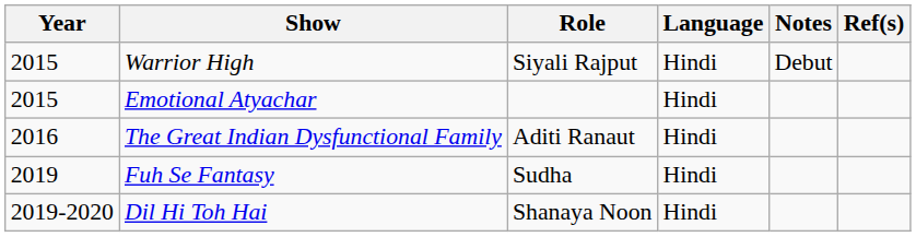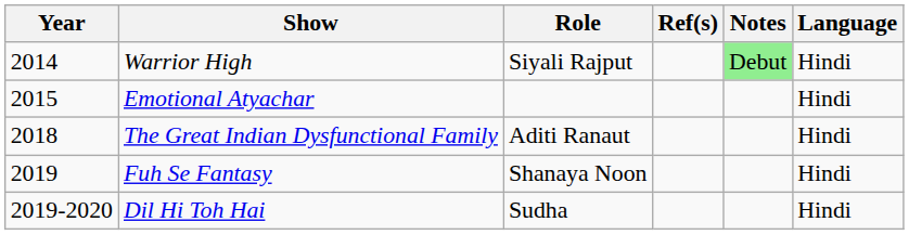columns swapped: Language <-> Ref(s)
Warrior High | Year: 2015 -> 2014
Warrior High | Notes: no background -> lightgreen background
The Great Indian Dysfunctional Family | Year: 2016 -> 2018
Fuh Se Fantasy | Role: Sudha -> Shanaya Noon
Dil Hi Toh Hai | Role: Shanaya Noon -> Sudha
